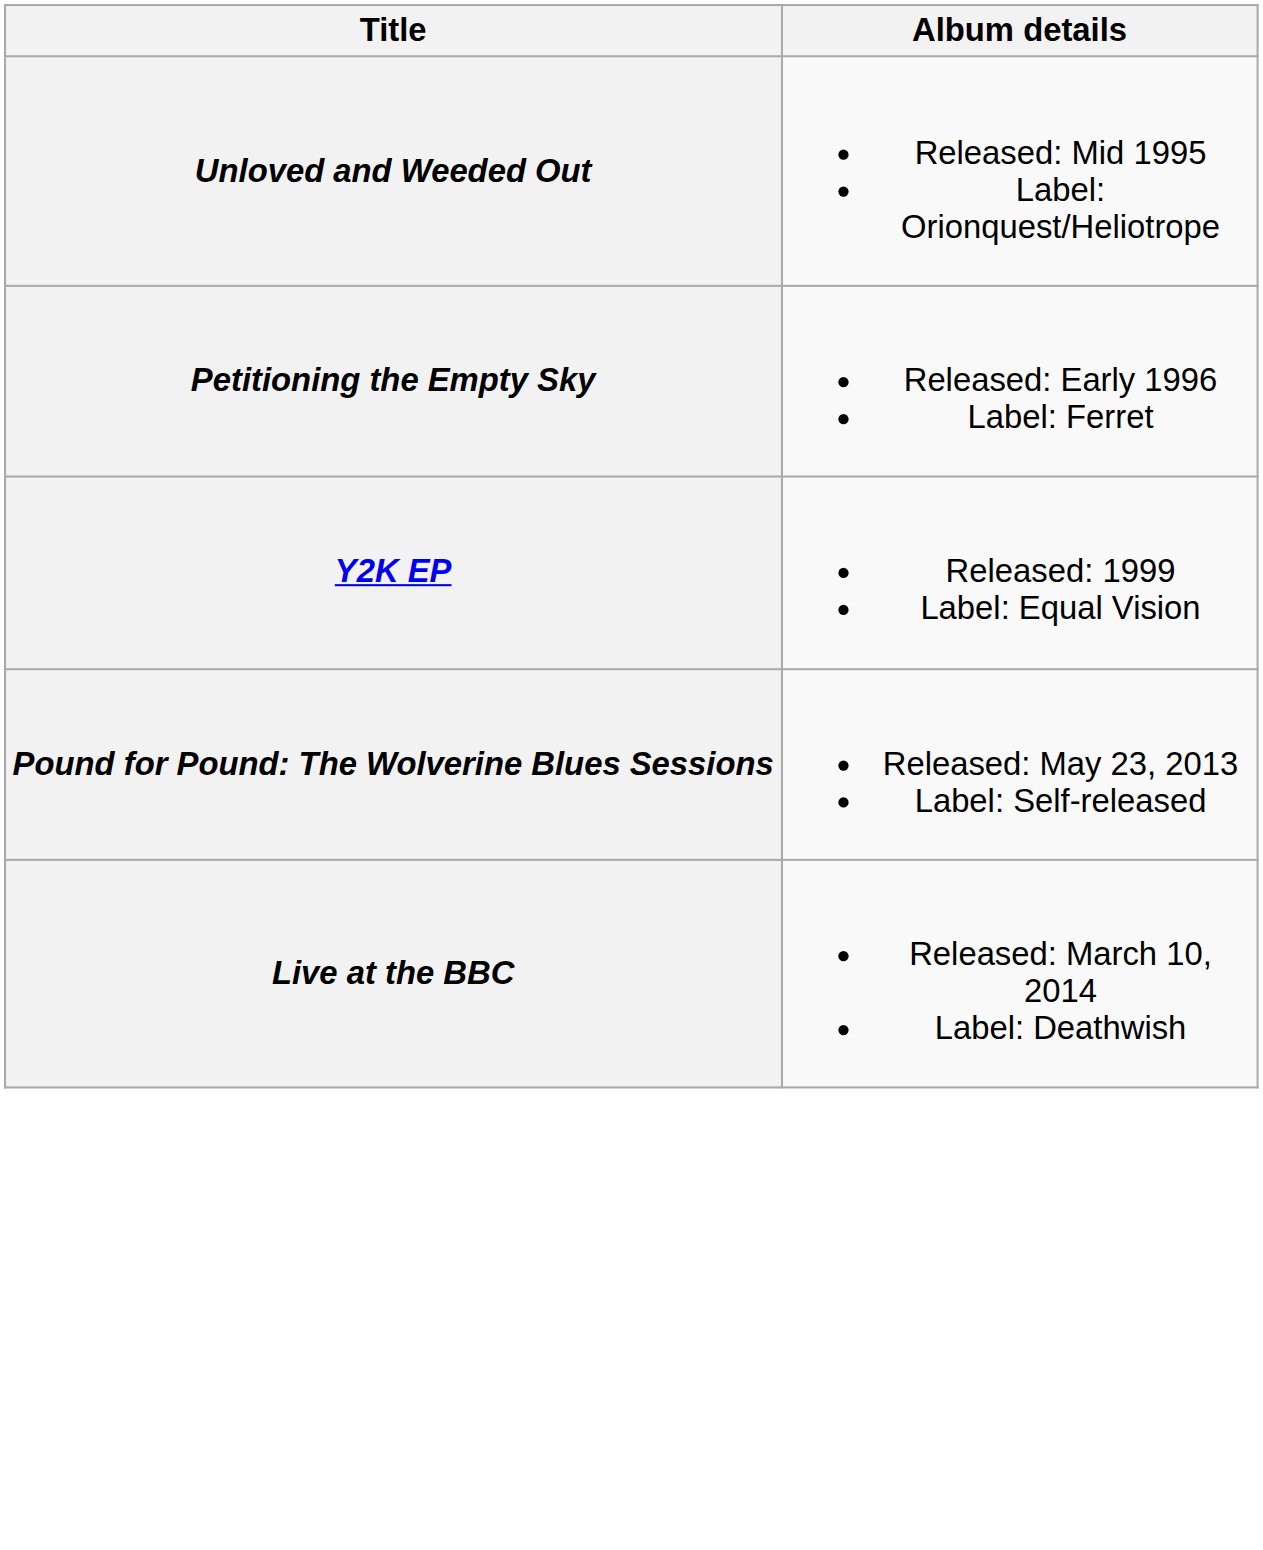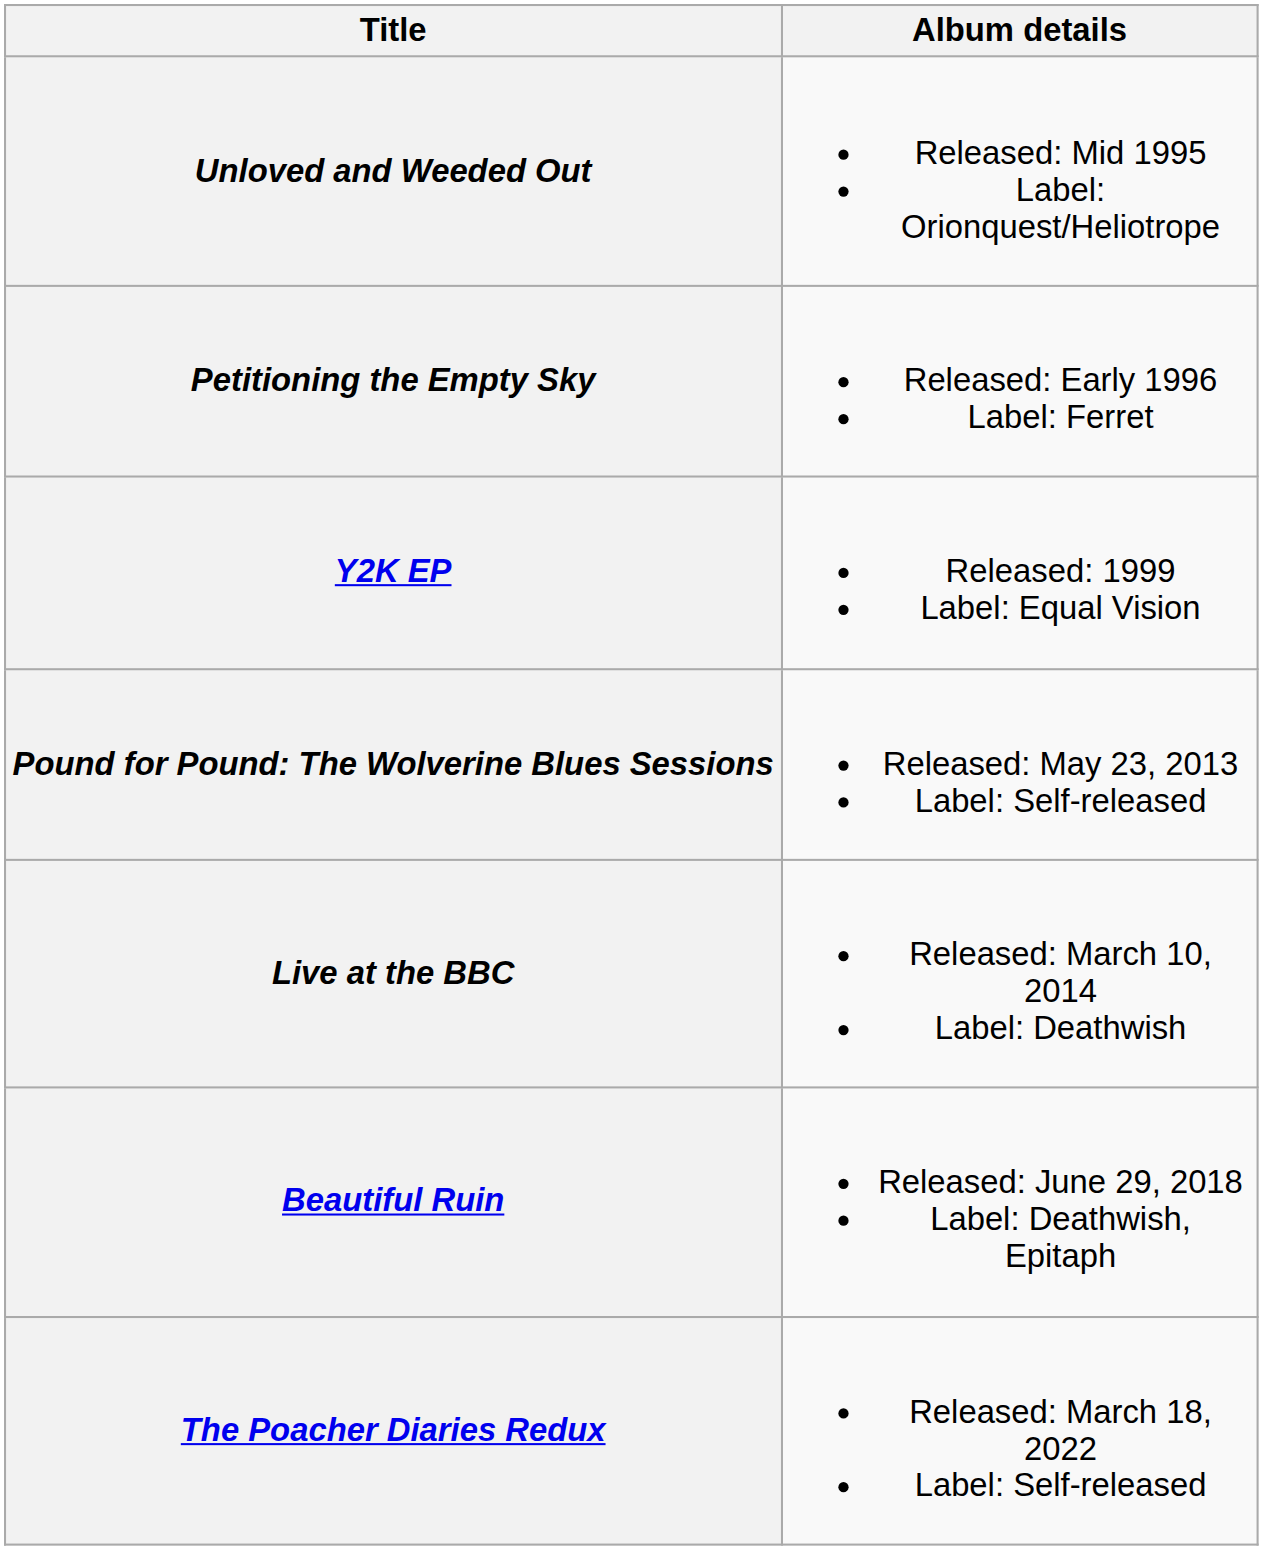+ row: Beautiful Ruin | Released: June 29, 2018 Label: Deathwish, Epitaph
+ row: The Poacher Diaries Redux | Released: March 18, 2022 Label: Self-released
